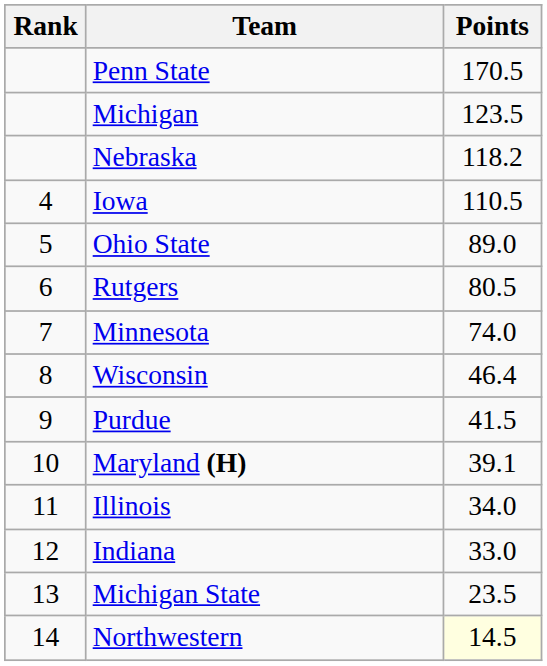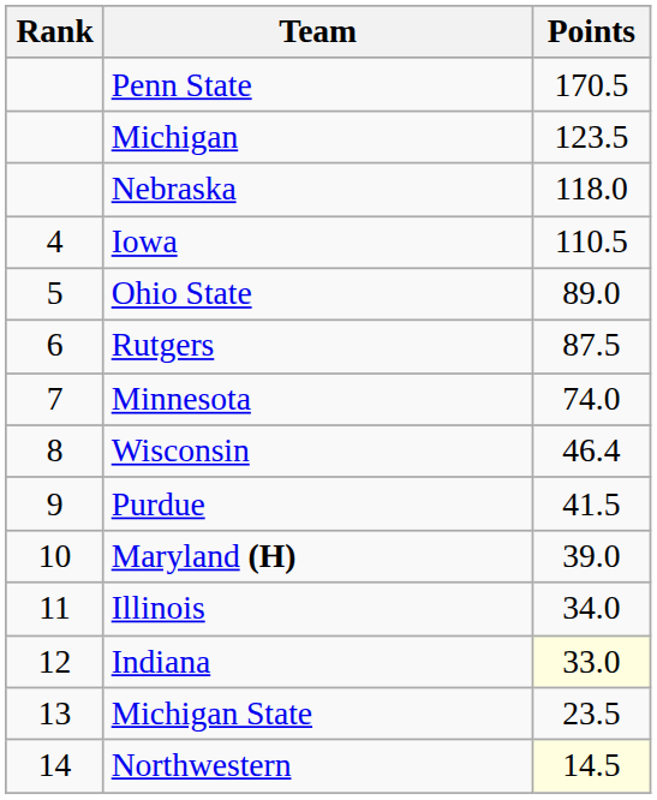Nebraska | Points: 118.2 -> 118.0
Rutgers | Points: 80.5 -> 87.5
Maryland (H) | Points: 39.1 -> 39.0
Indiana | Points: no background -> lightyellow background
